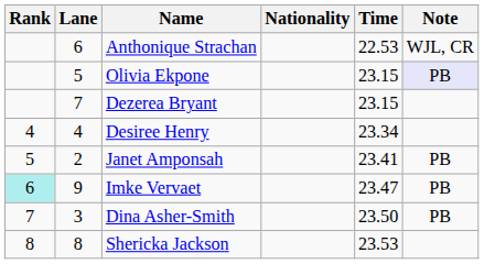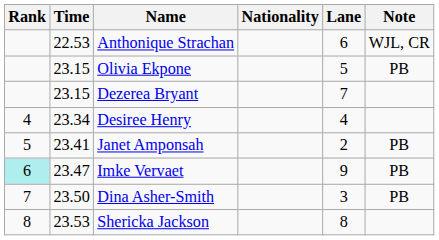columns swapped: Lane <-> Time
Olivia Ekpone | Note: lavender background -> no background
